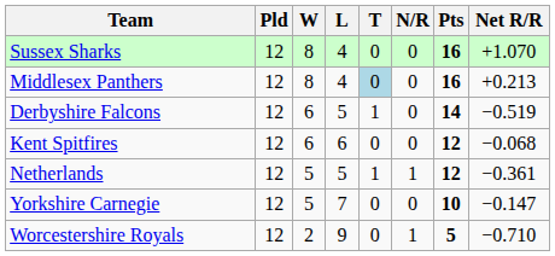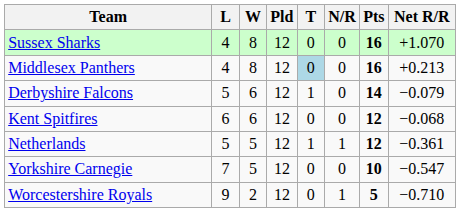columns swapped: Pld <-> L
Derbyshire Falcons | Net R/R: −0.519 -> −0.079
Yorkshire Carnegie | Net R/R: −0.147 -> −0.547
